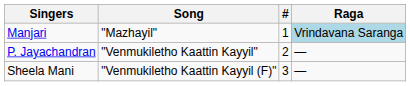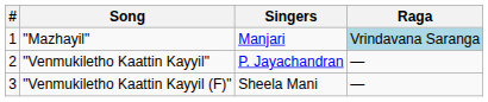columns swapped: # <-> Singers
